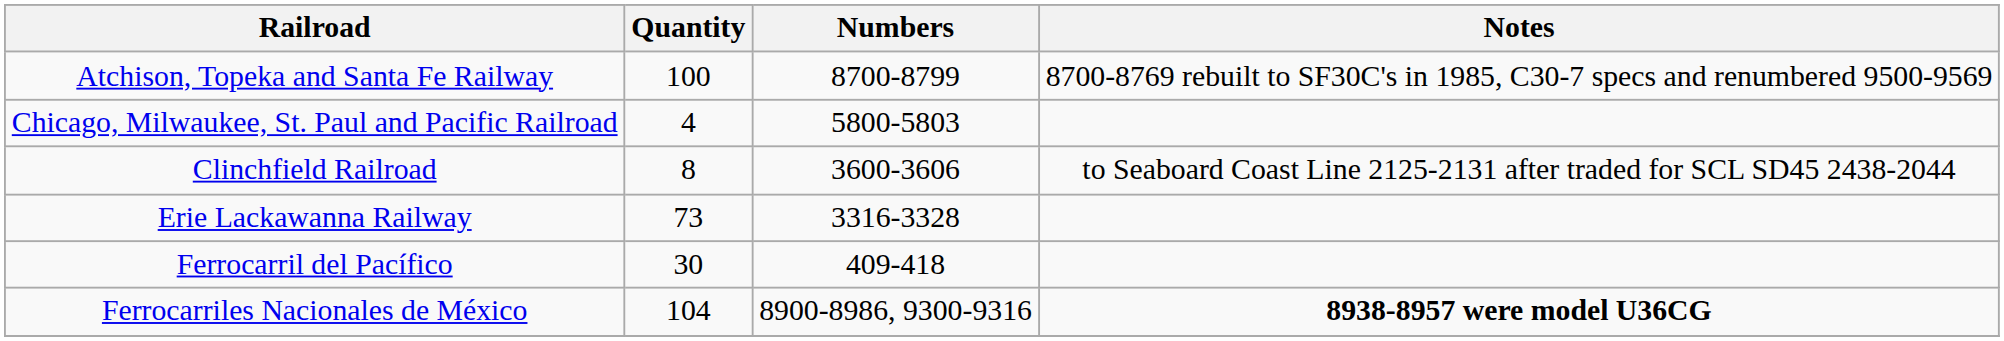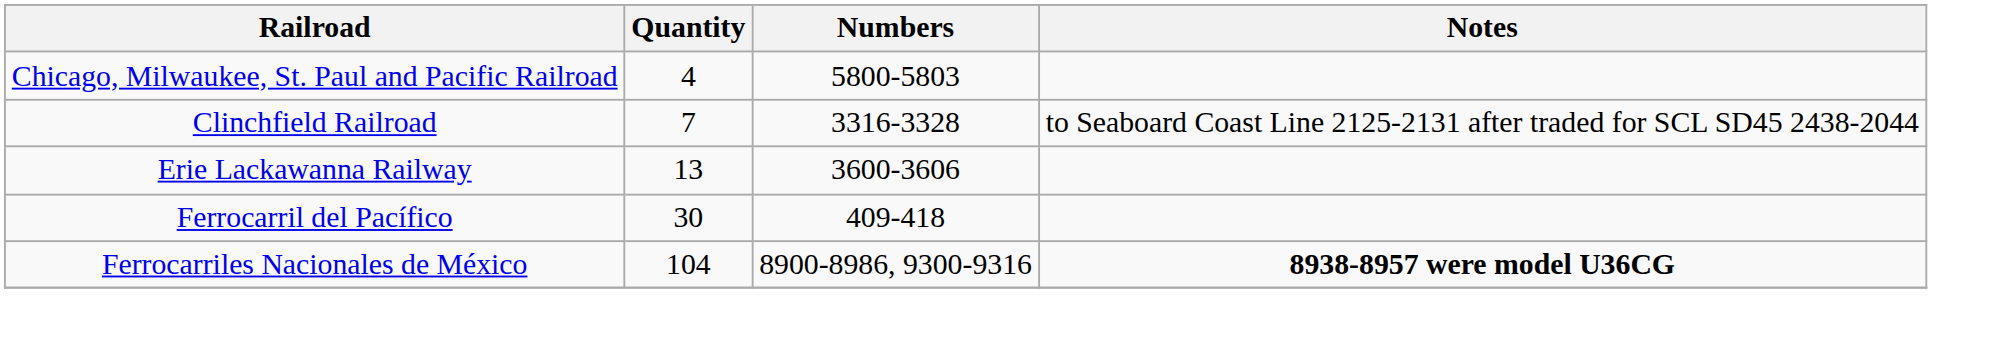- row: Atchison, Topeka and Santa Fe Railway | 100 | 8700-8799 | 8700-8769 rebuilt to SF30C's in 1985, C30-7 specs and renumbered 9500-9569
Clinchfield Railroad | Quantity: 8 -> 7
Clinchfield Railroad | Numbers: 3600-3606 -> 3316-3328
Erie Lackawanna Railway | Quantity: 73 -> 13
Erie Lackawanna Railway | Numbers: 3316-3328 -> 3600-3606
